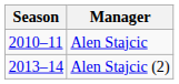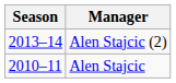rows swapped: Alen Stajcic <-> Alen Stajcic (2)
